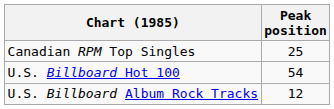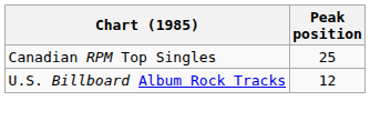- row: U.S. Billboard Hot 100 | 54
